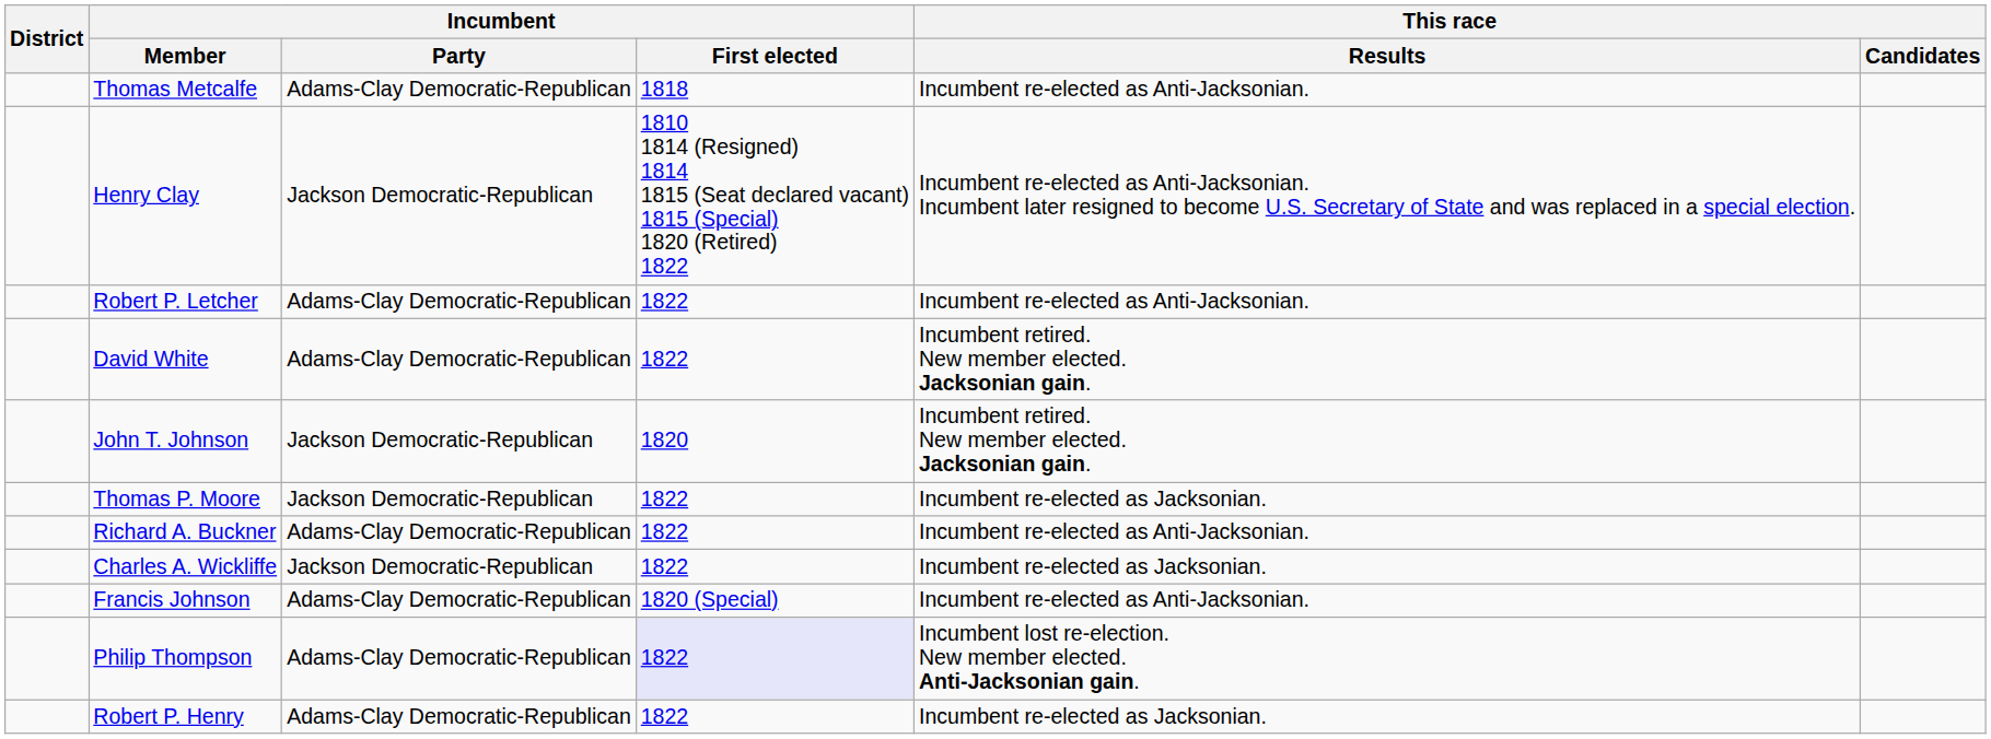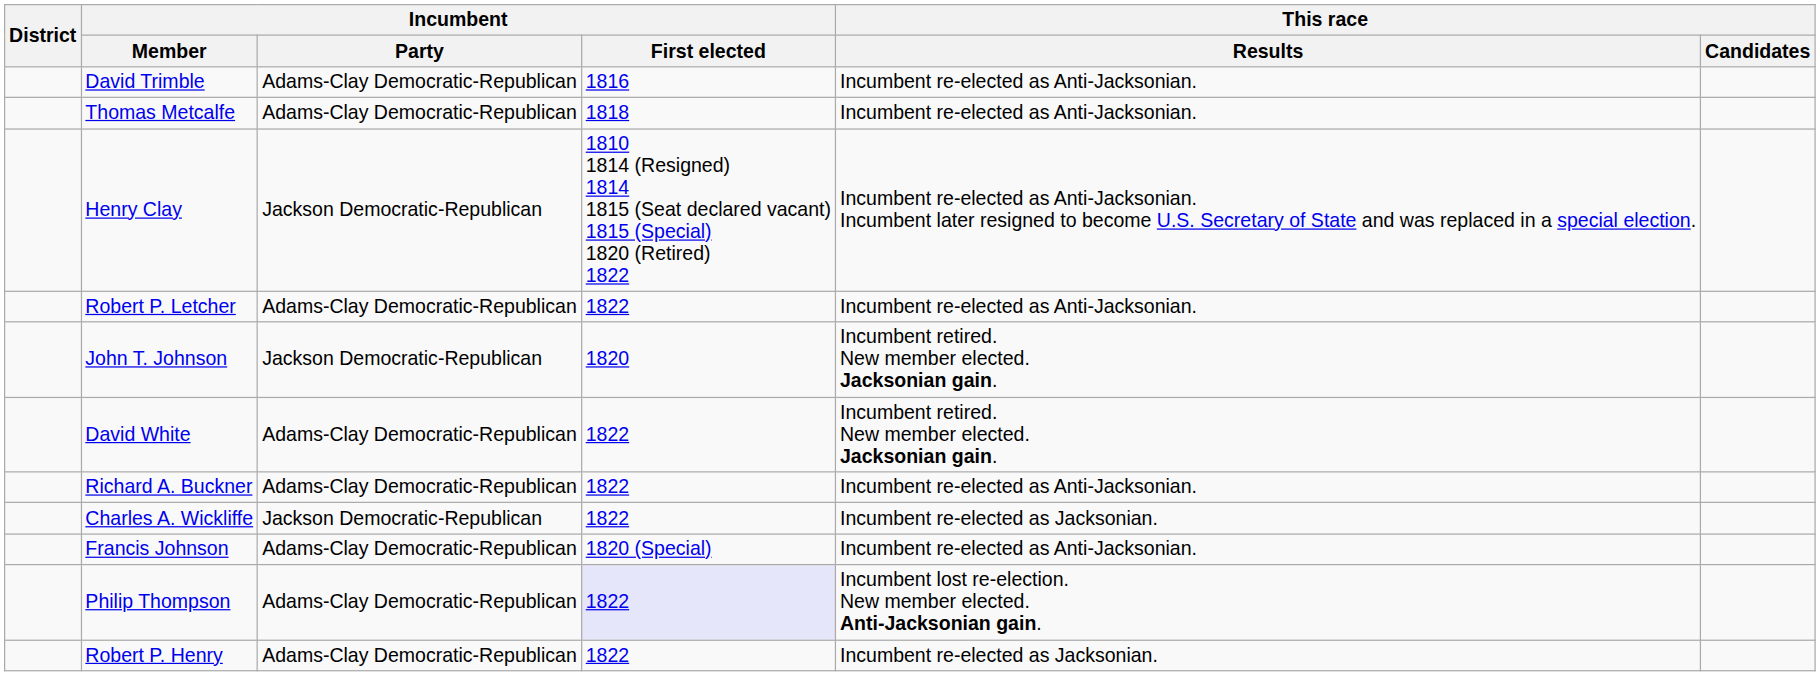+ row: David Trimble | Adams-Clay Democratic-Republican | 1816 | Incumbent re-elected as Anti-Jacksonian.
rows swapped: John T. Johnson <-> David White
- row: Thomas P. Moore | Jackson Democratic-Republican | 1822 | Incumbent re-elected as Jacksonian.
